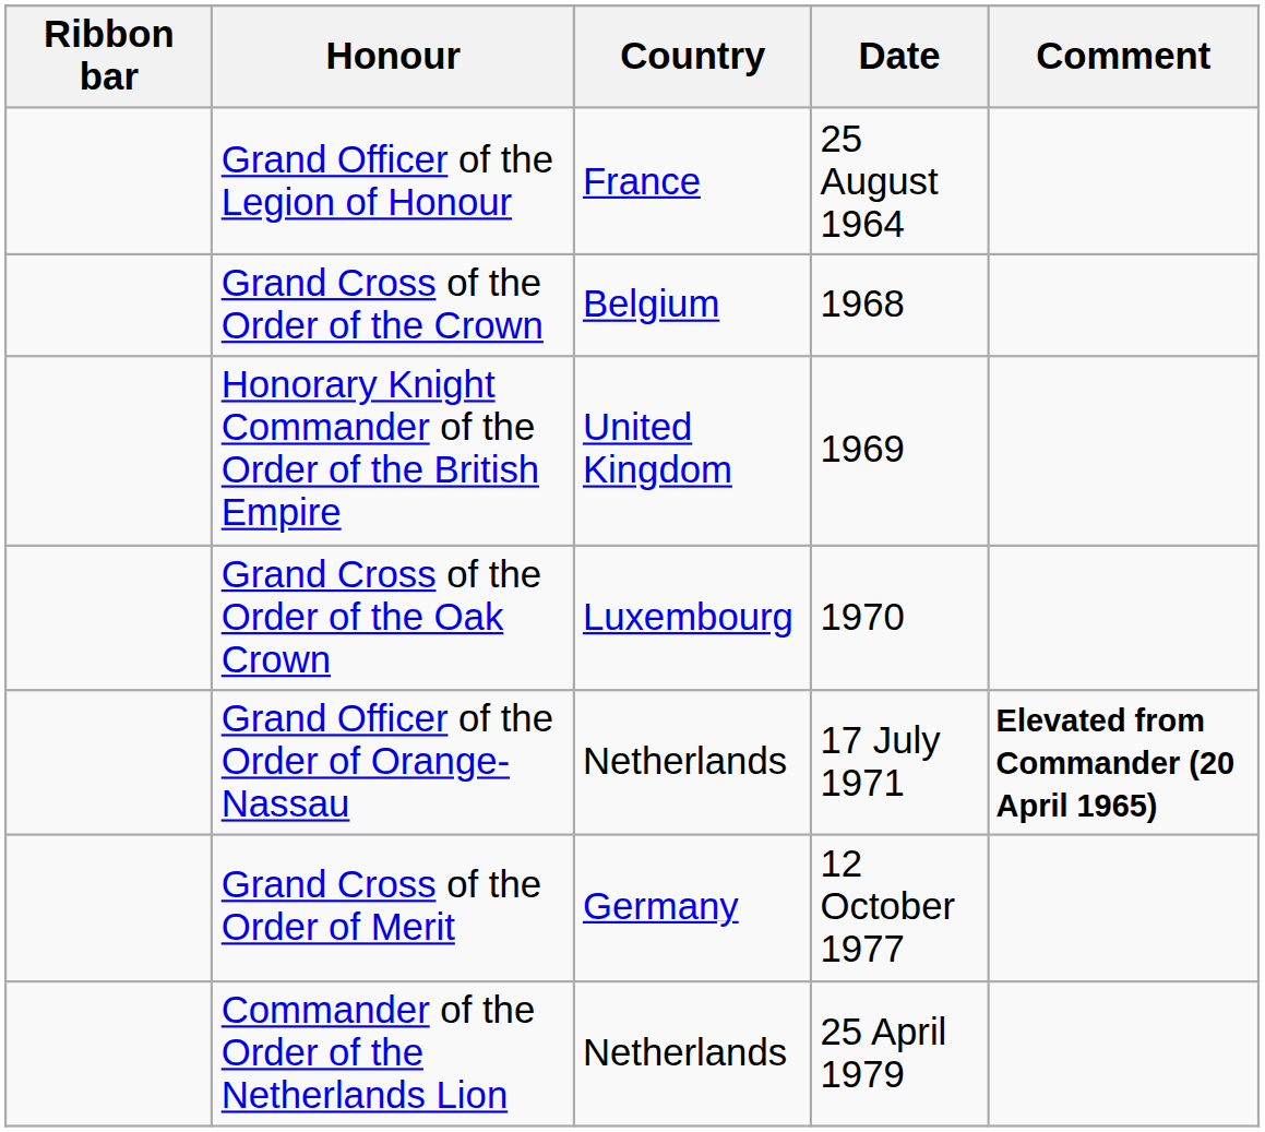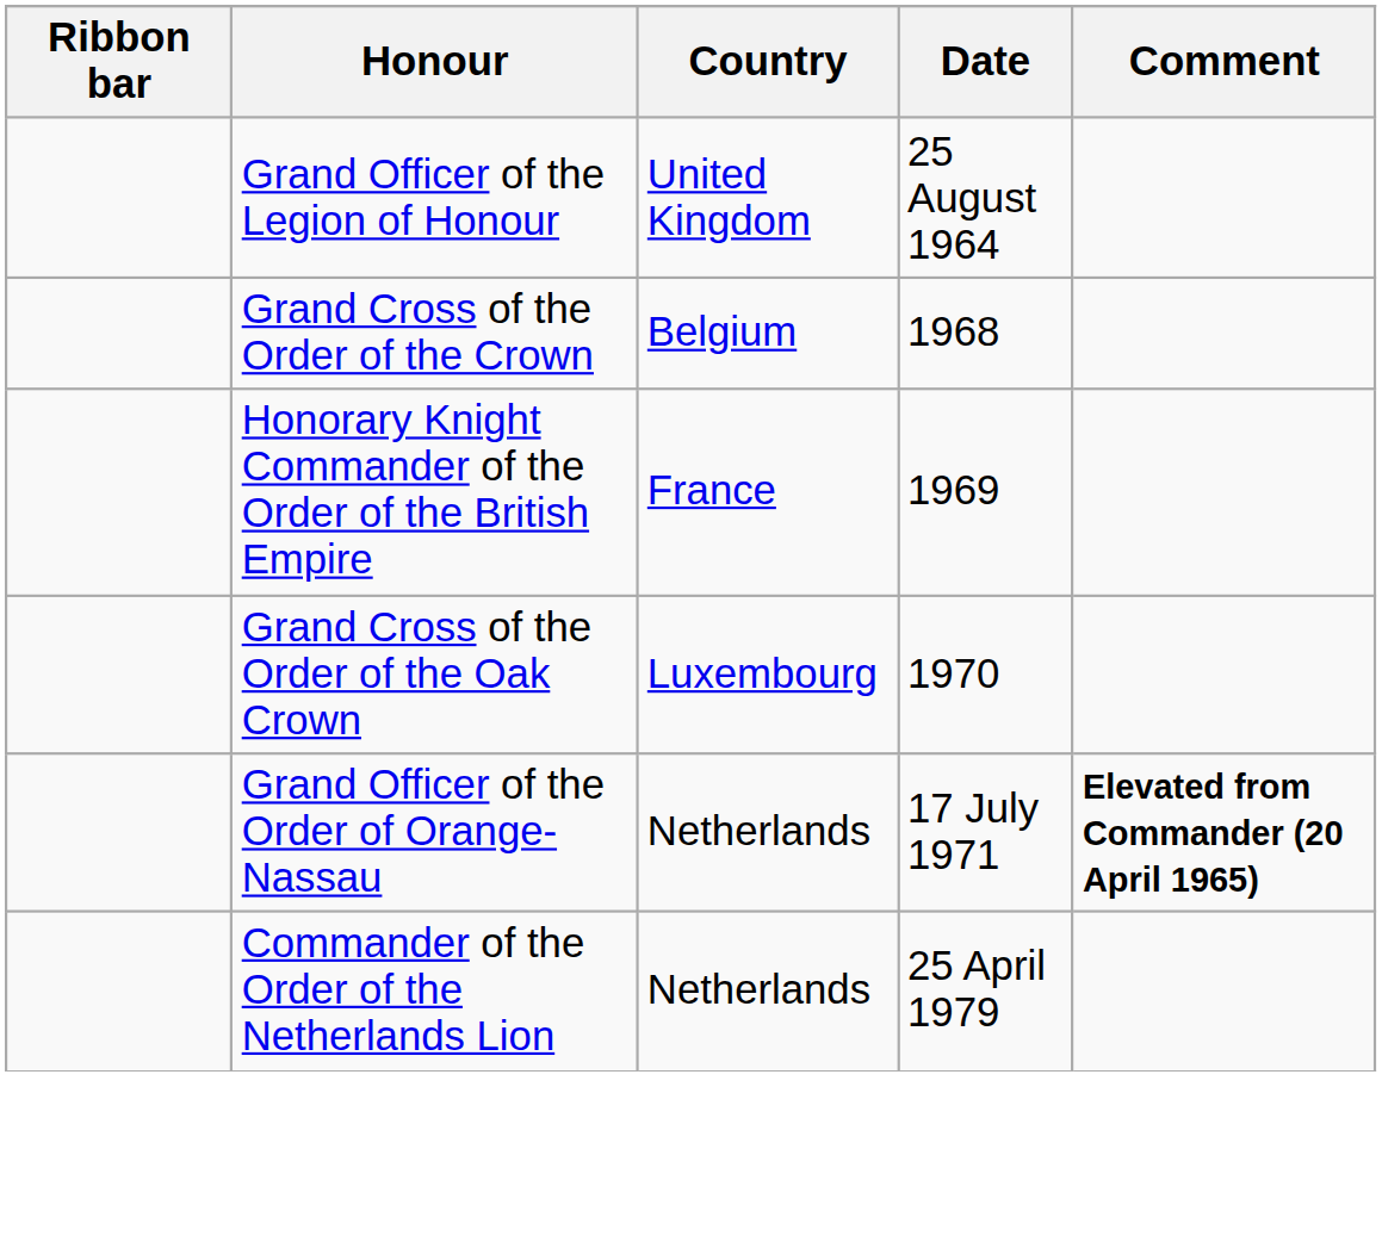Grand Officer of the Legion of Honour | Country: France -> United Kingdom
Honorary Knight Commander of the Order of the British Empire | Country: United Kingdom -> France
- row: Grand Cross of the Order of Merit | Germany | 12 October 1977
